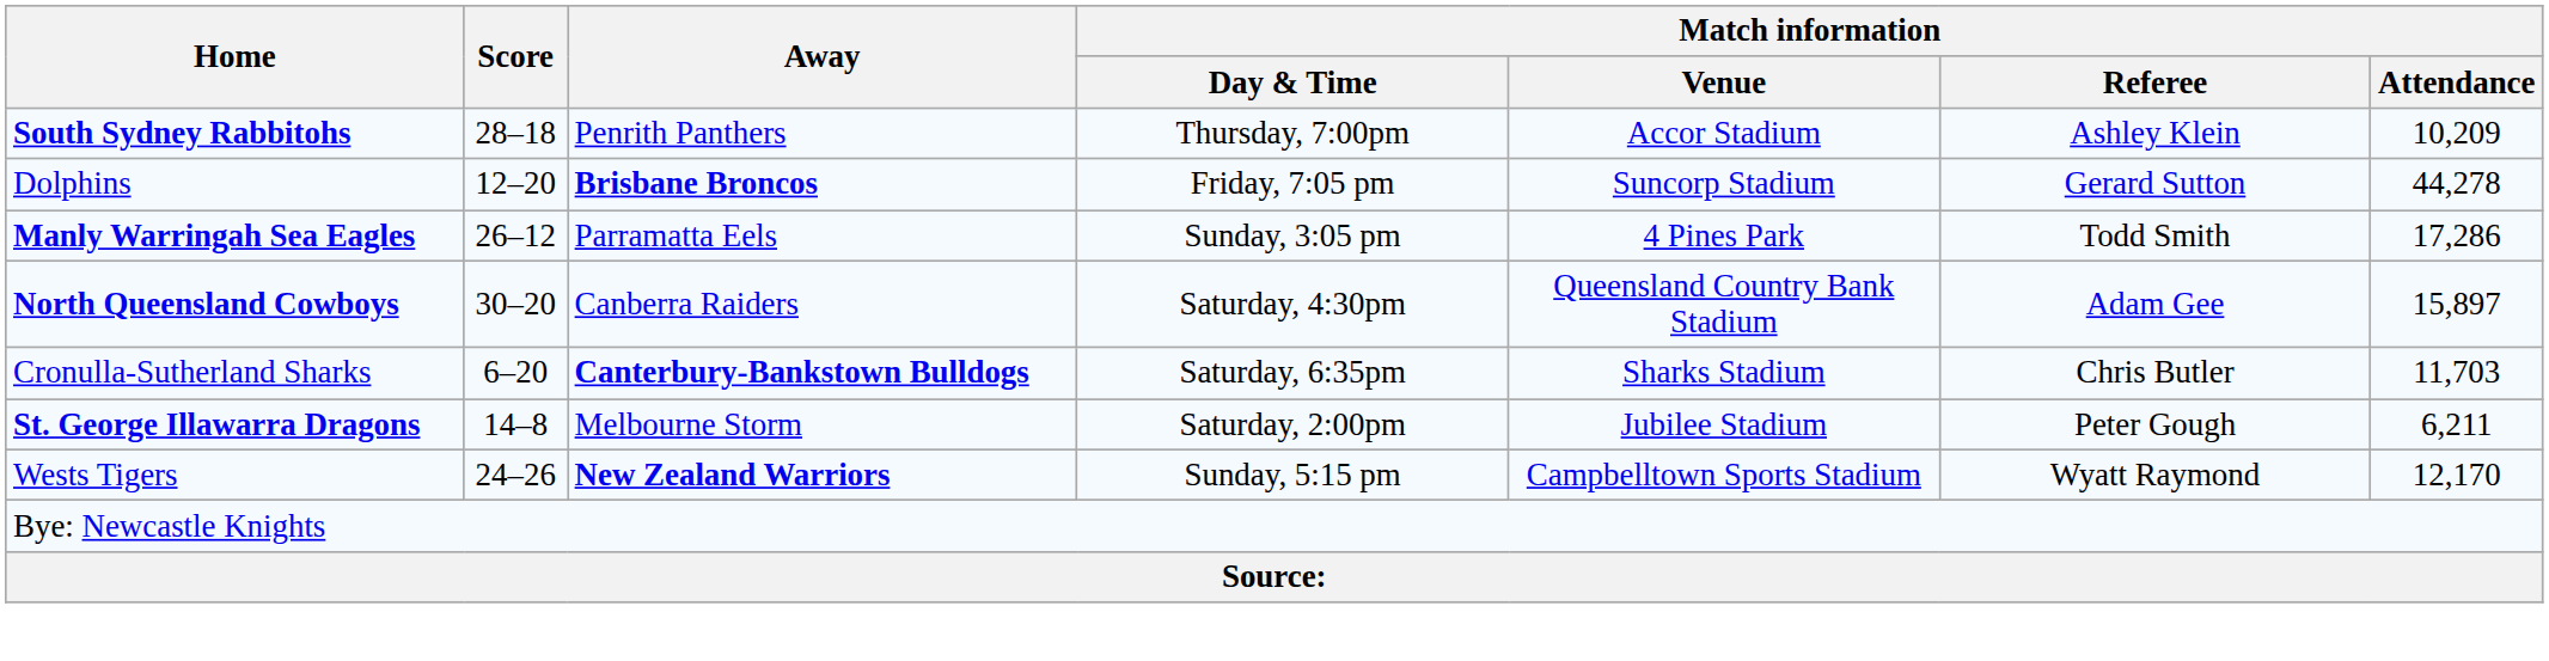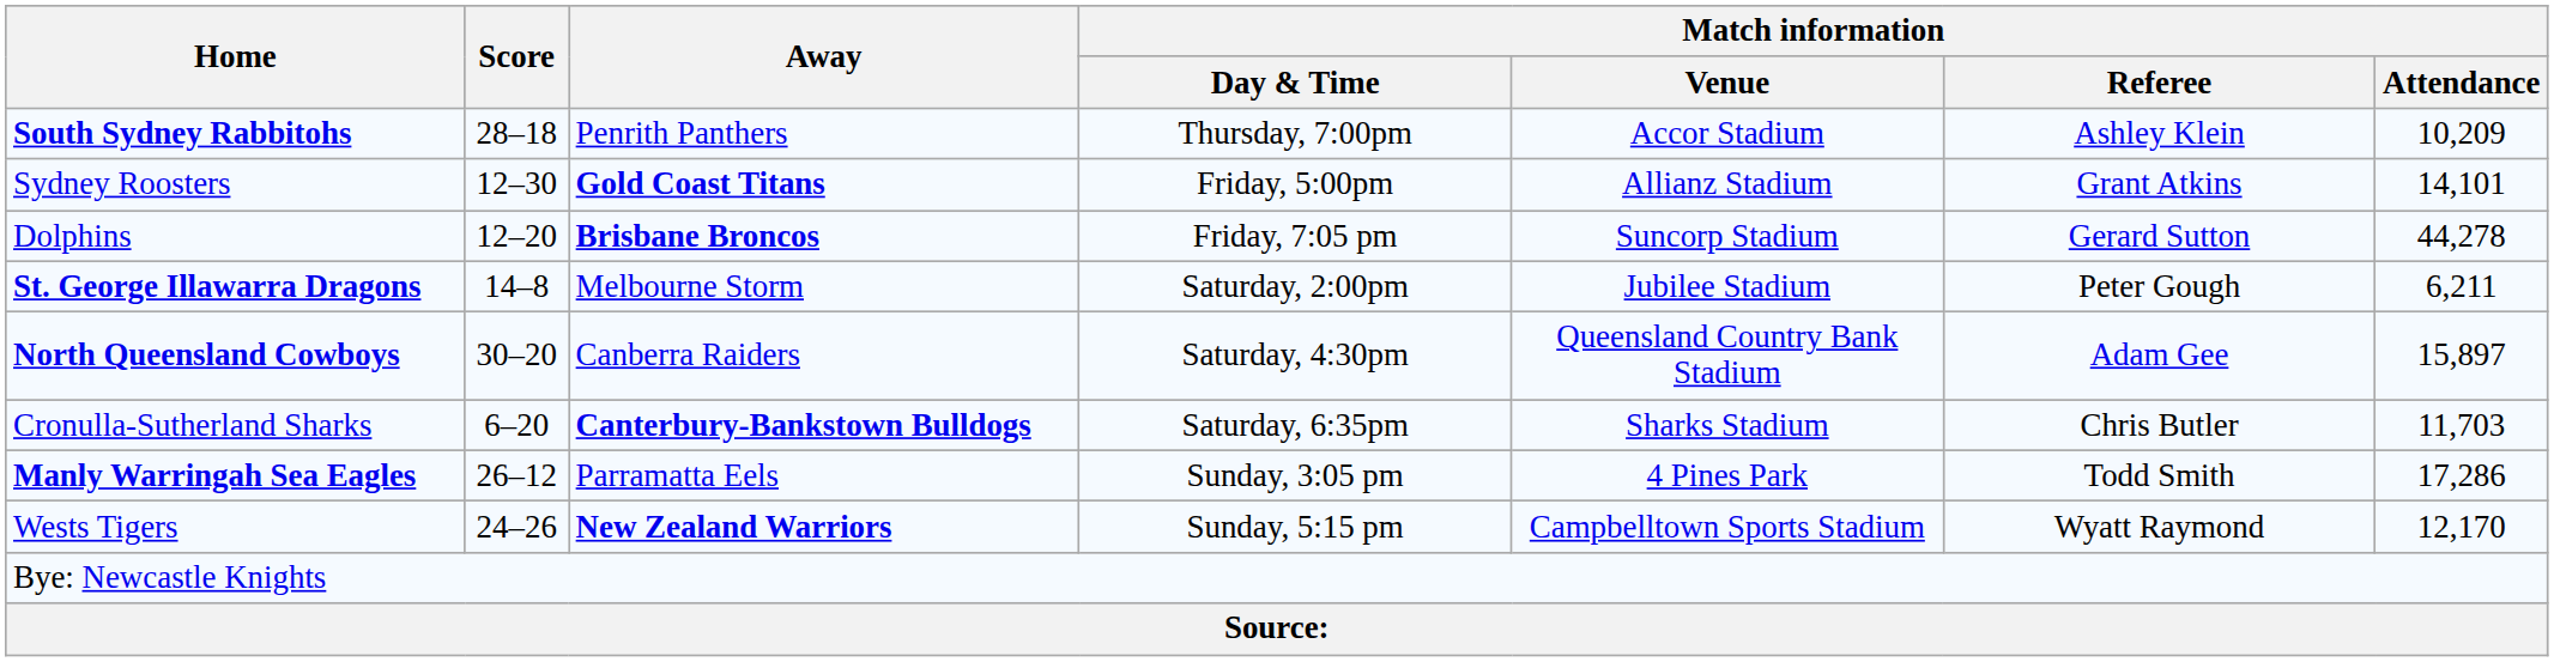+ row: Sydney Roosters | 12–30 | Gold Coast Titans | Friday, 5:00pm | Allianz Stadium | Grant Atkins | 14,101
rows swapped: St. George Illawarra Dragons <-> Manly Warringah Sea Eagles
